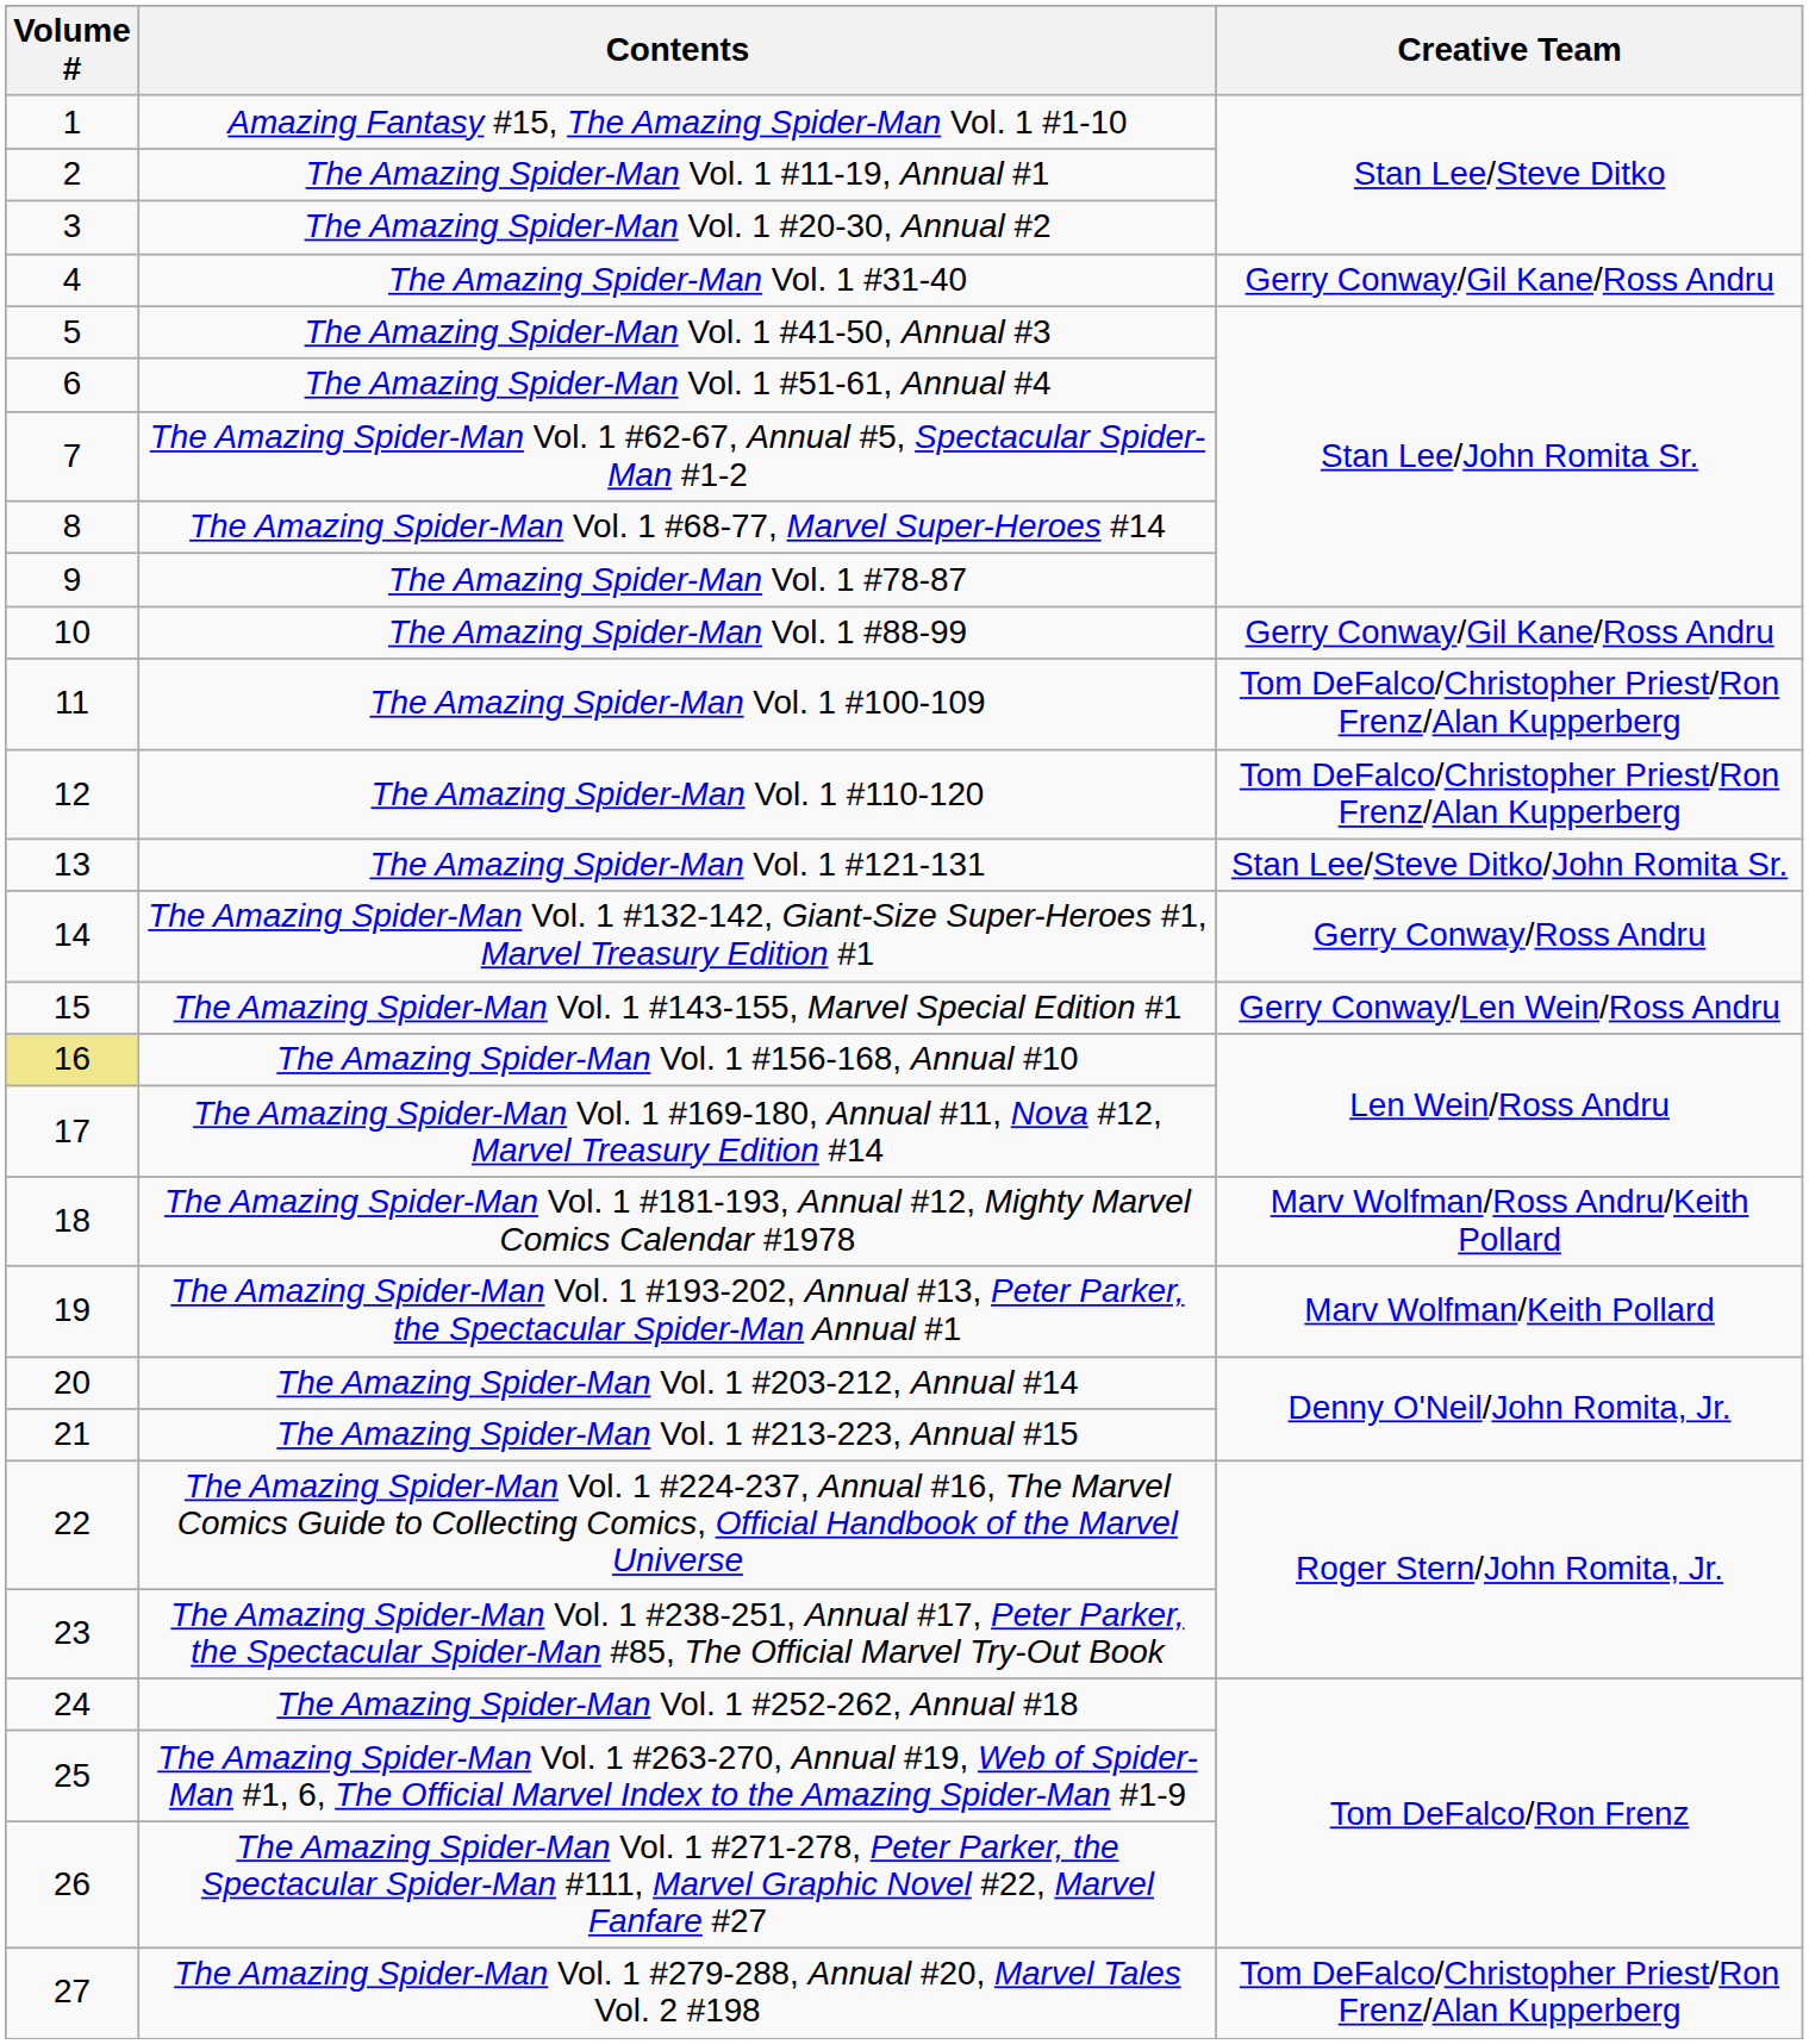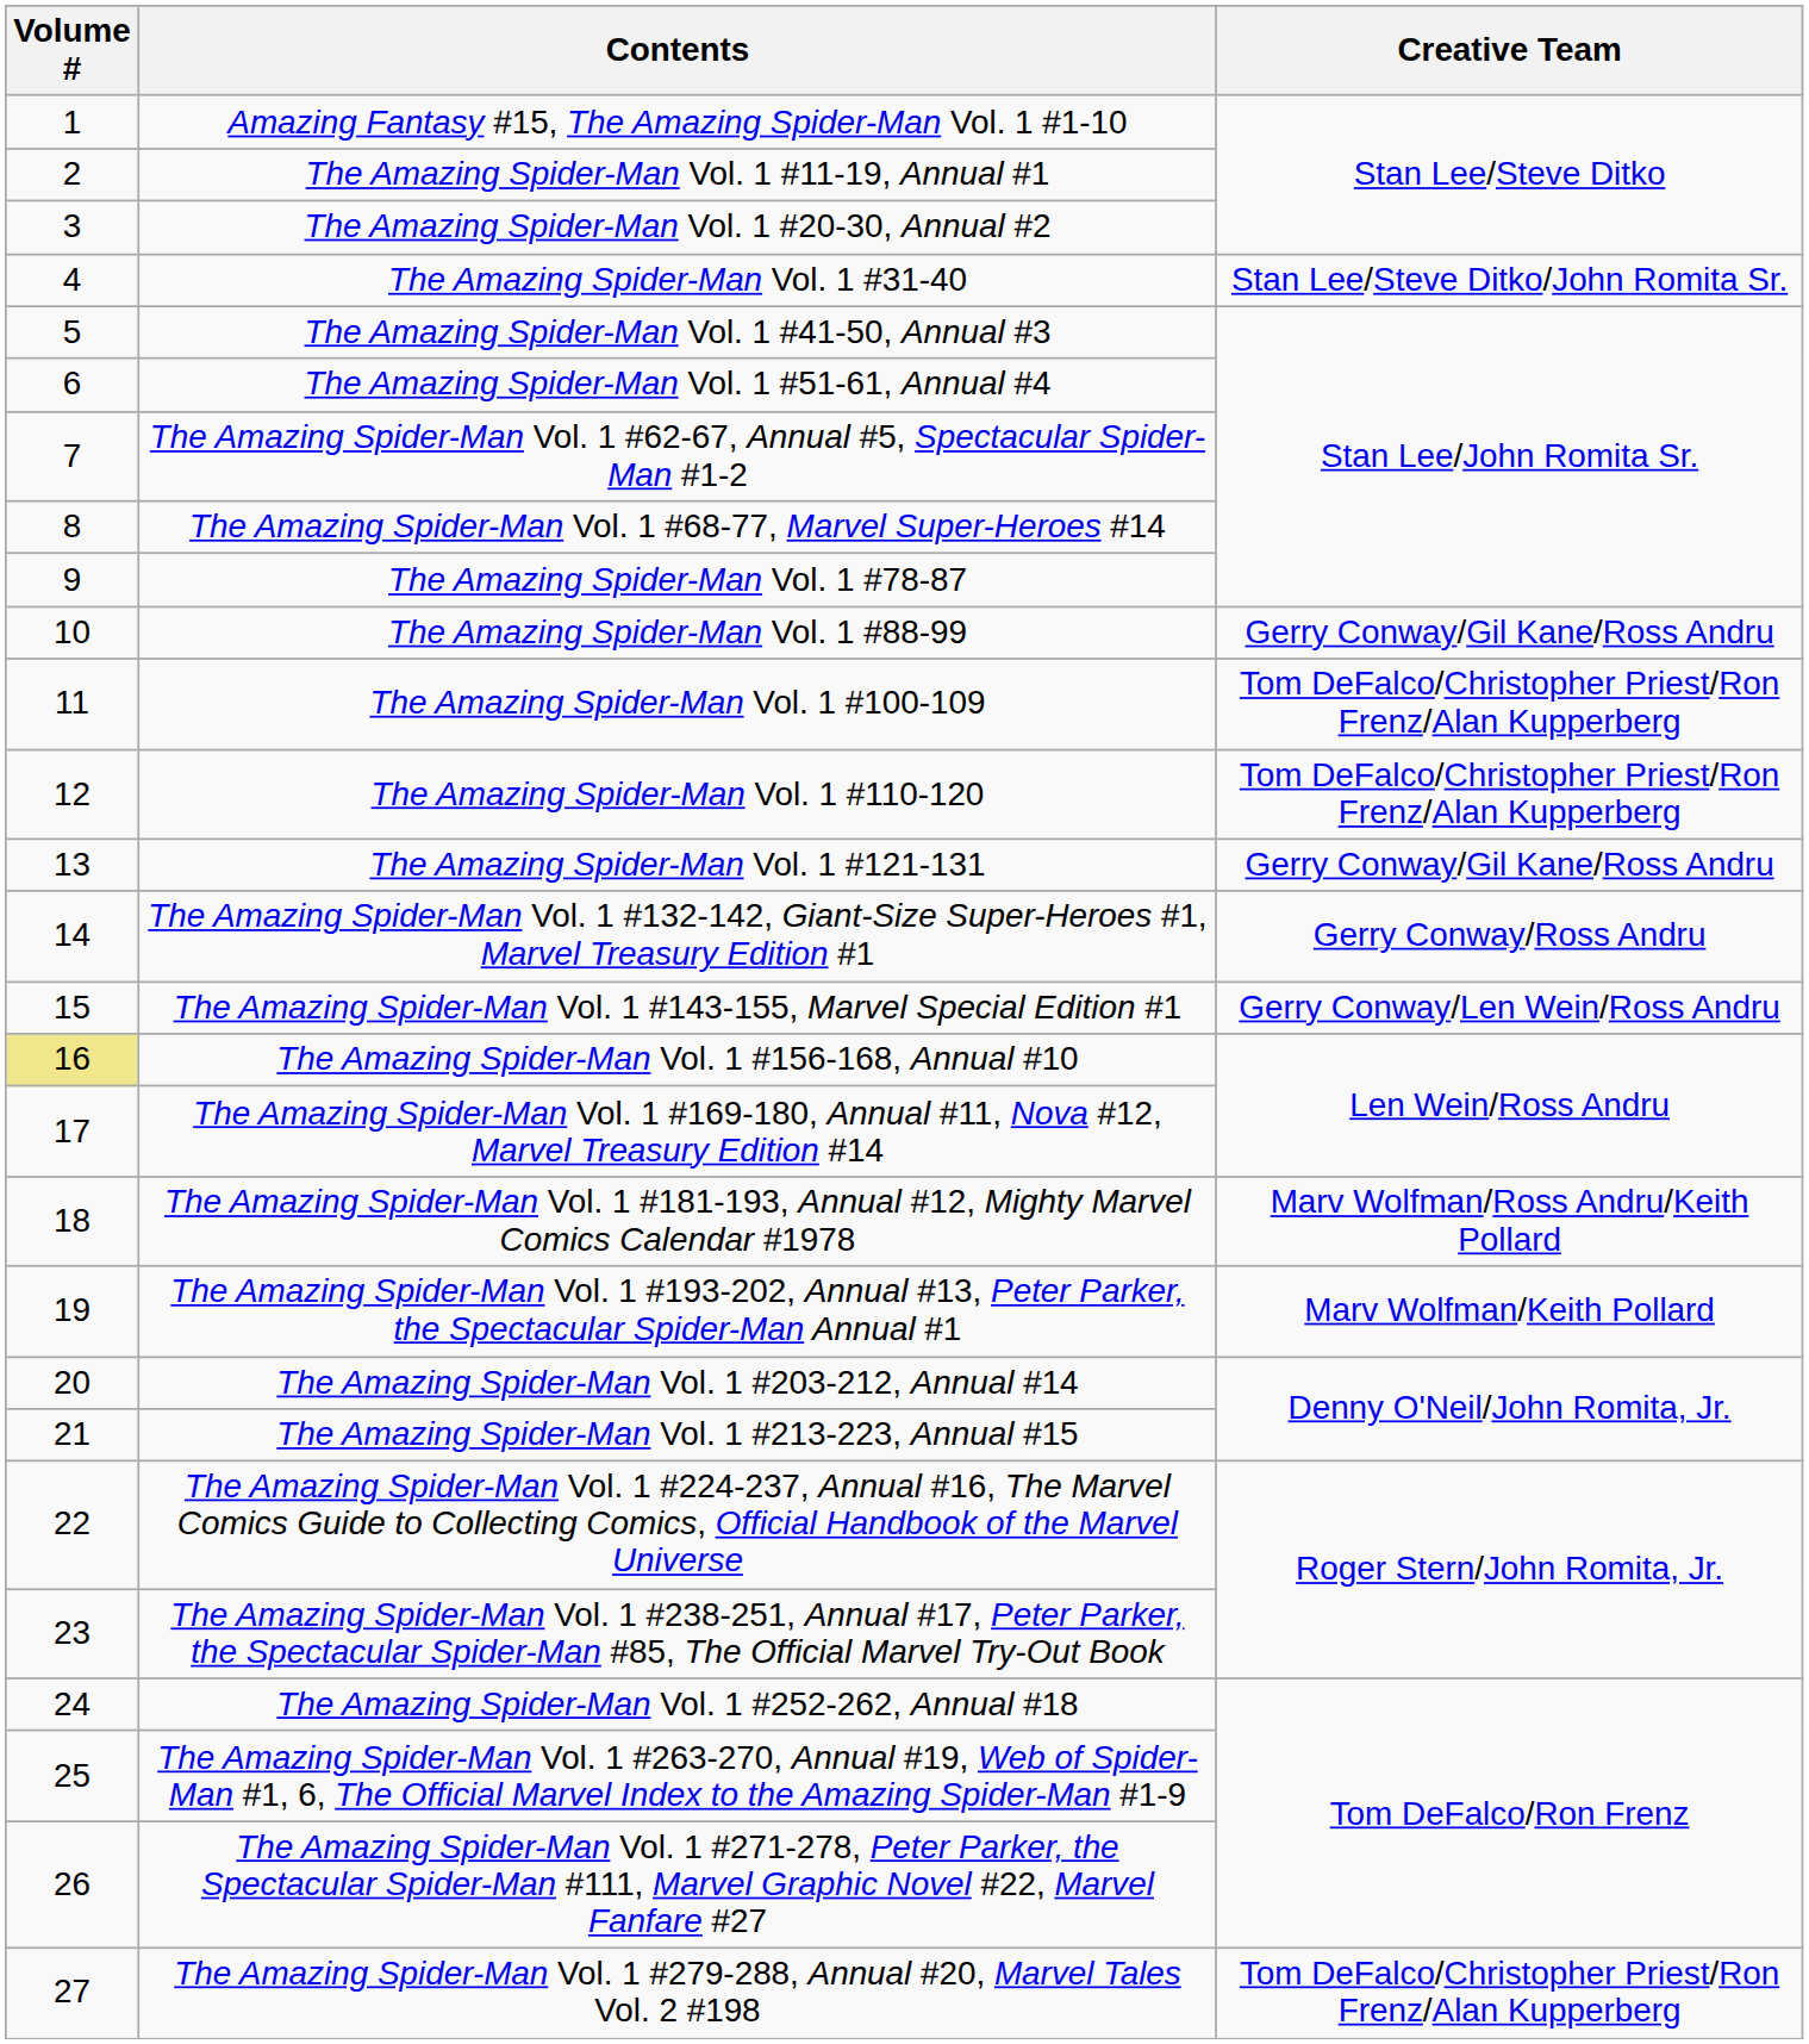The Amazing Spider-Man Vol. 1 #31-40 | Creative Team: Gerry Conway/Gil Kane/Ross Andru -> Stan Lee/Steve Ditko/John Romita Sr.
The Amazing Spider-Man Vol. 1 #121-131 | Creative Team: Stan Lee/Steve Ditko/John Romita Sr. -> Gerry Conway/Gil Kane/Ross Andru
